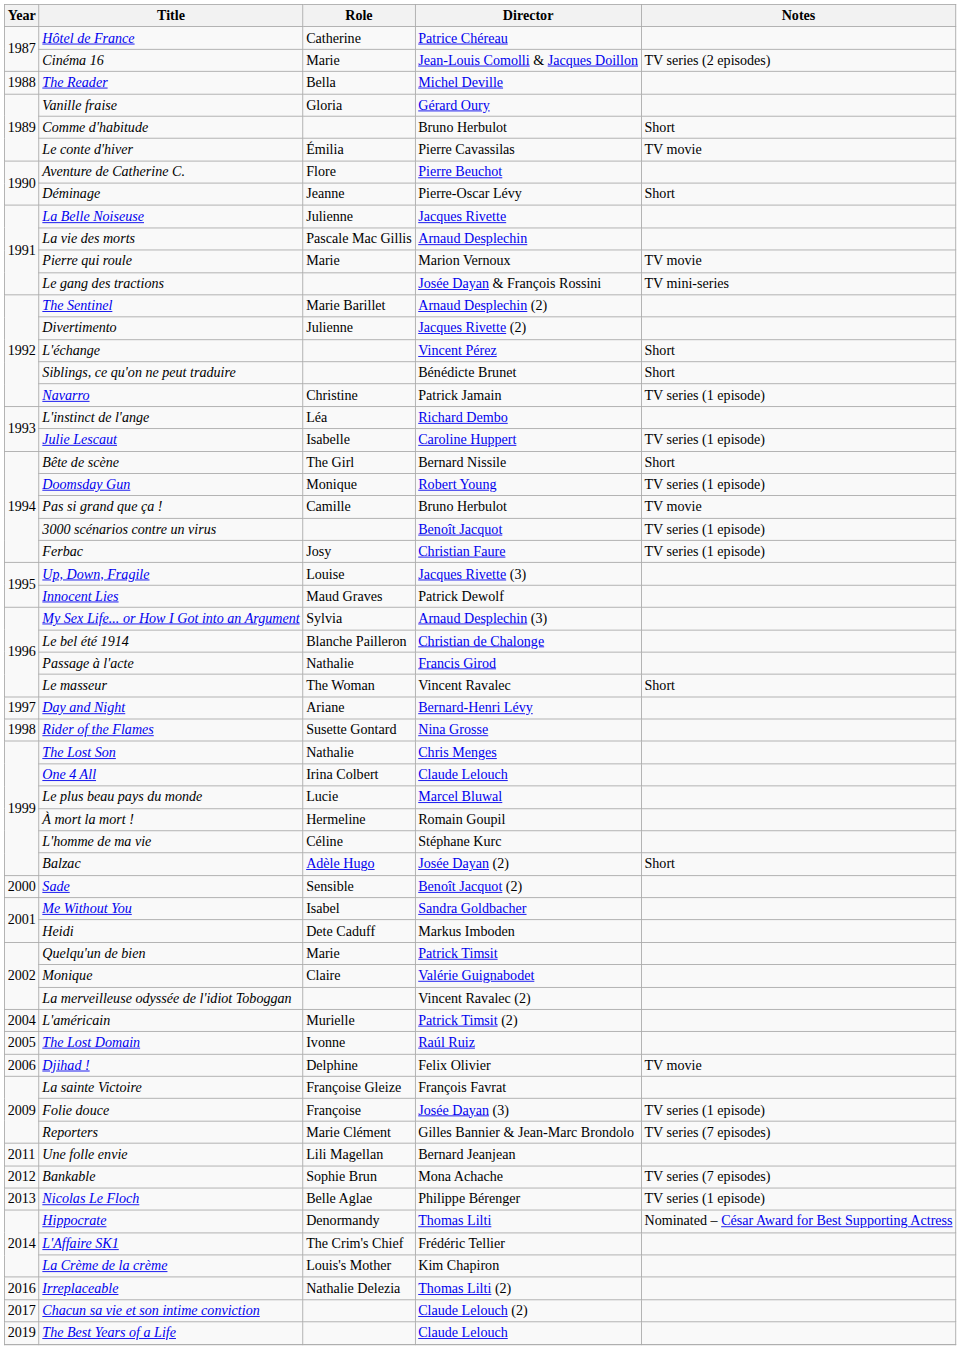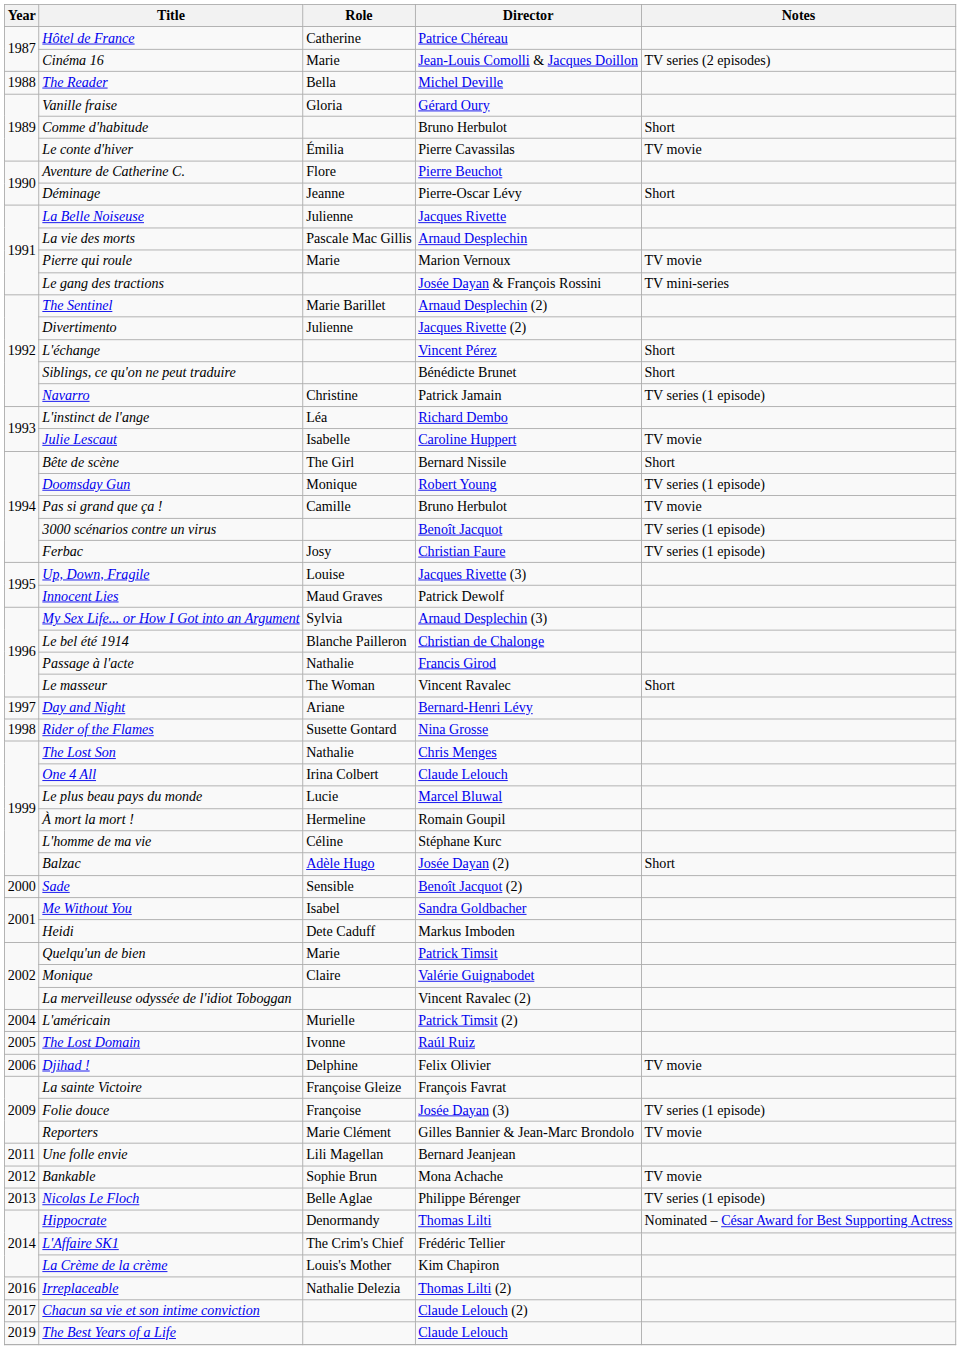Julie Lescaut | Notes: TV series (1 episode) -> TV movie
Reporters | Notes: TV series (7 episodes) -> TV movie
Bankable | Notes: TV series (7 episodes) -> TV movie
